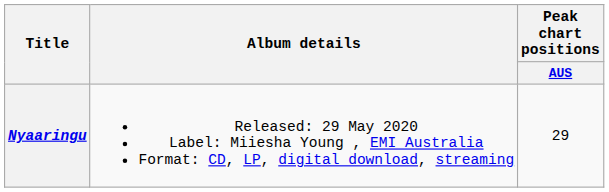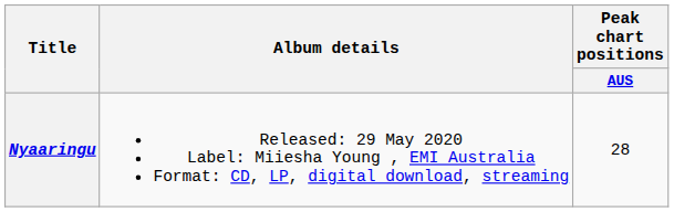Nyaaringu | Peak chart positions / AUS: 29 -> 28
